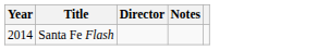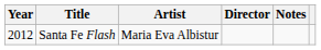+ column: Artist | Maria Eva Albistur
Santa Fe Flash | Year: 2014 -> 2012
